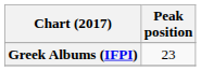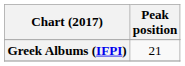Greek Albums (IFPI) | Peak position: 23 -> 21
